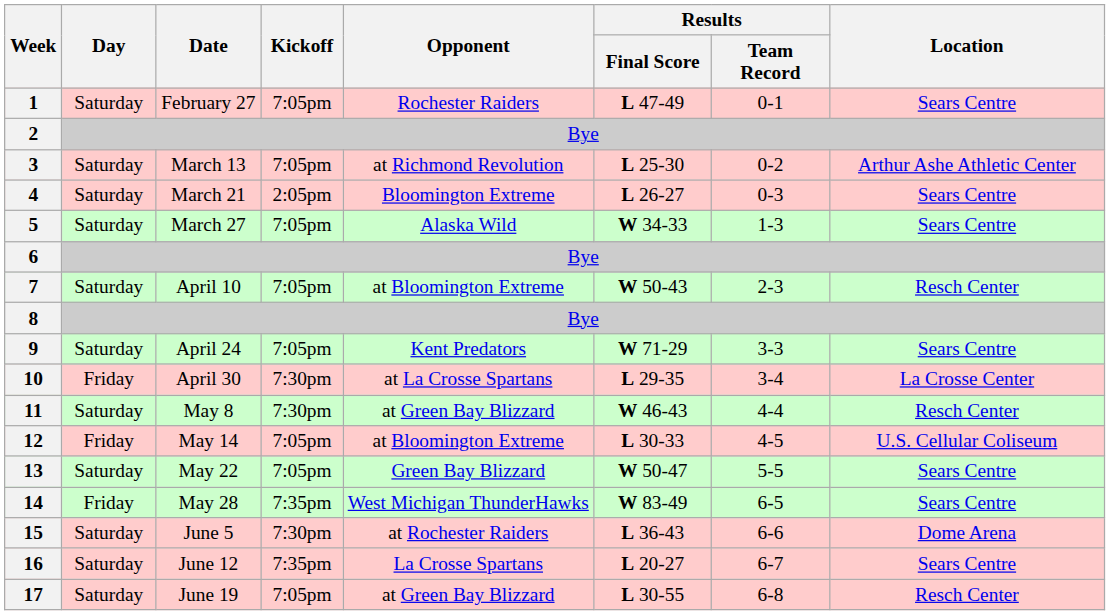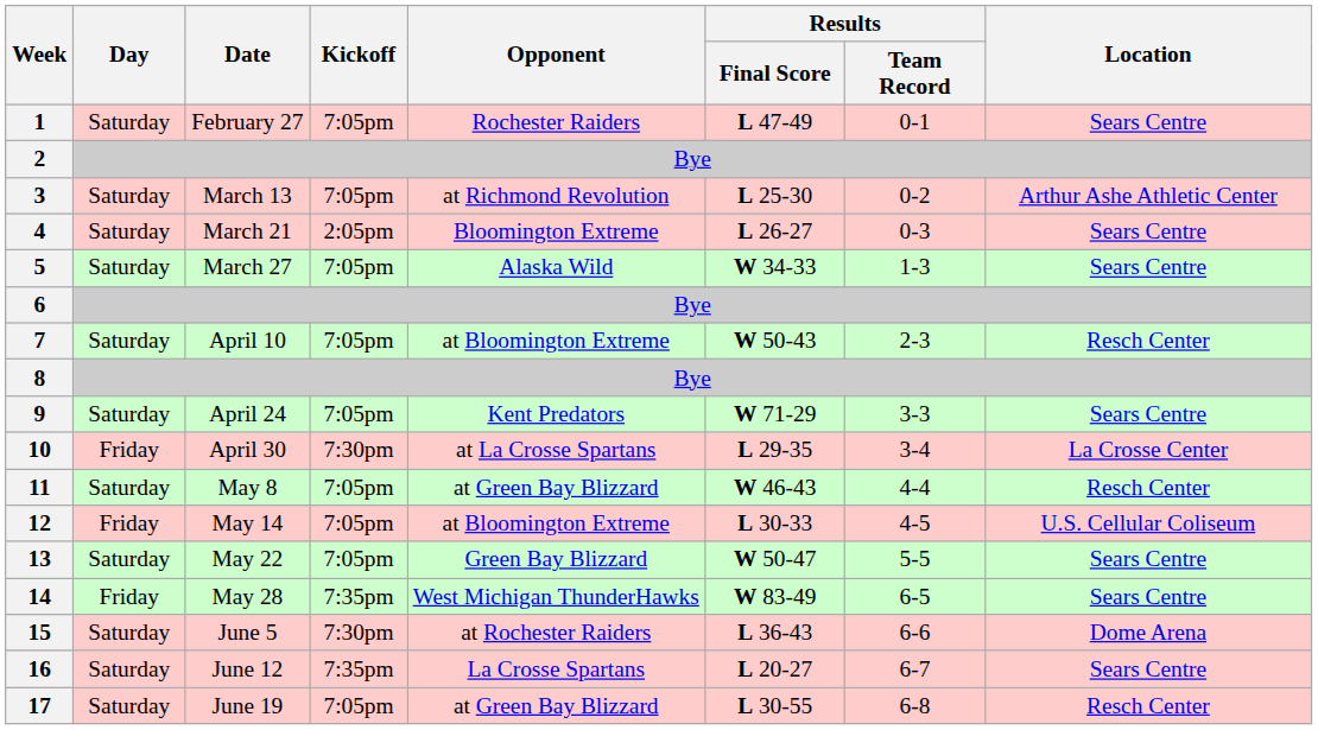11 | Kickoff: 7:30pm -> 7:05pm
